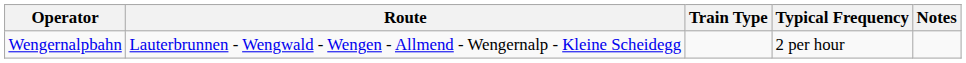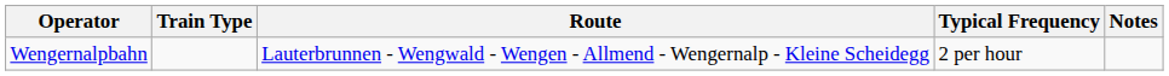columns swapped: Train Type <-> Route
